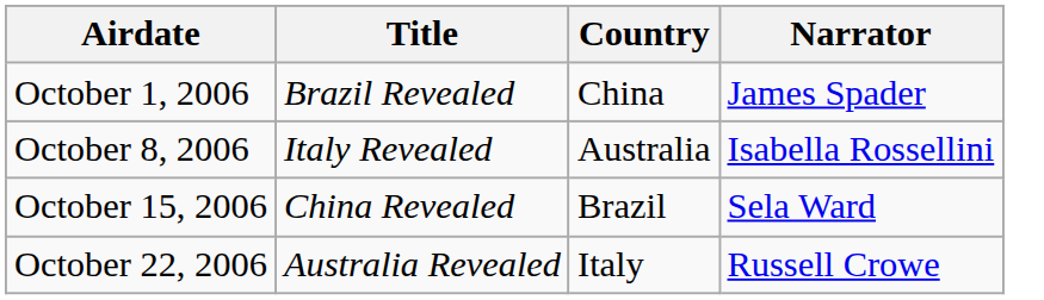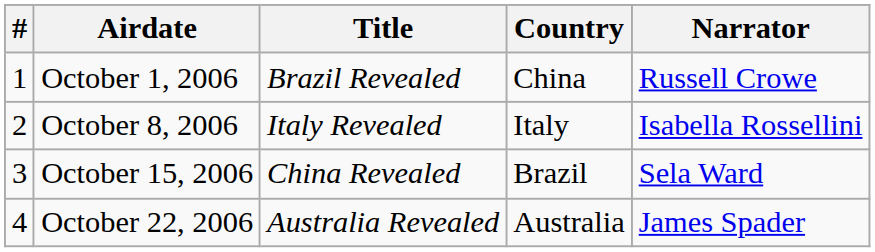+ column: # | 1 | 2 | 3 | 4
October 1, 2006 | Narrator: James Spader -> Russell Crowe
October 8, 2006 | Country: Australia -> Italy
October 22, 2006 | Country: Italy -> Australia
October 22, 2006 | Narrator: Russell Crowe -> James Spader
